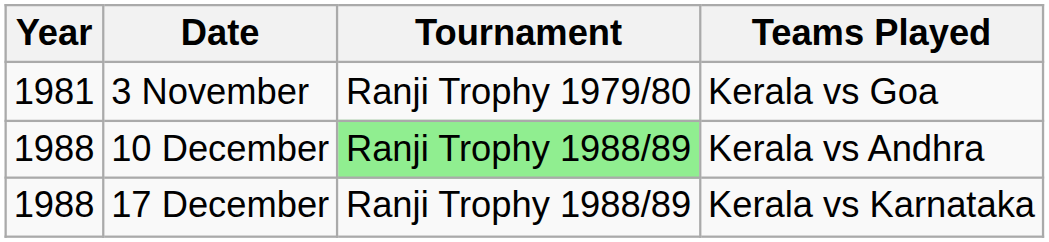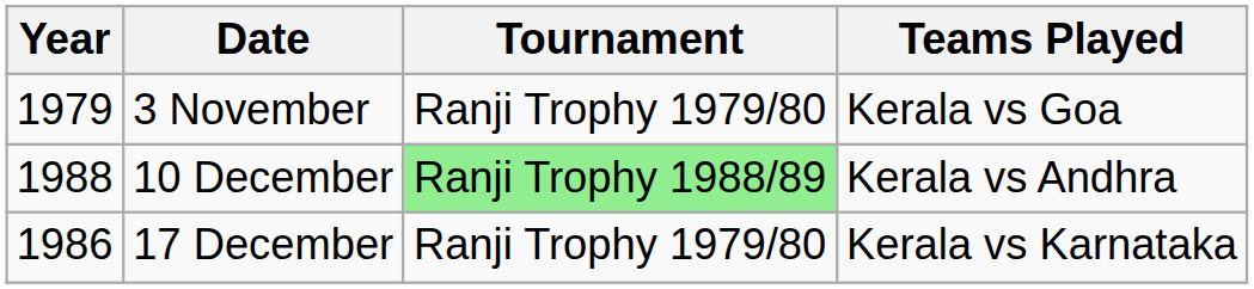3 November | Year: 1981 -> 1979
17 December | Year: 1988 -> 1986
17 December | Tournament: Ranji Trophy 1988/89 -> Ranji Trophy 1979/80
